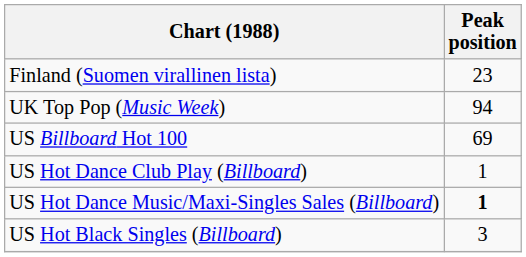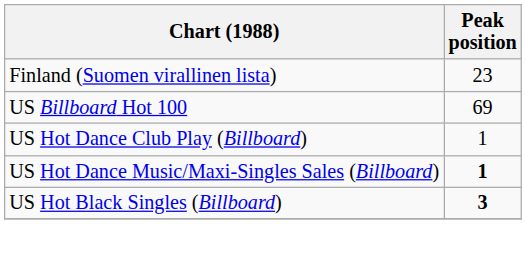- row: UK Top Pop (Music Week) | 94
US Hot Black Singles (Billboard) | Peak position: normal -> bold
